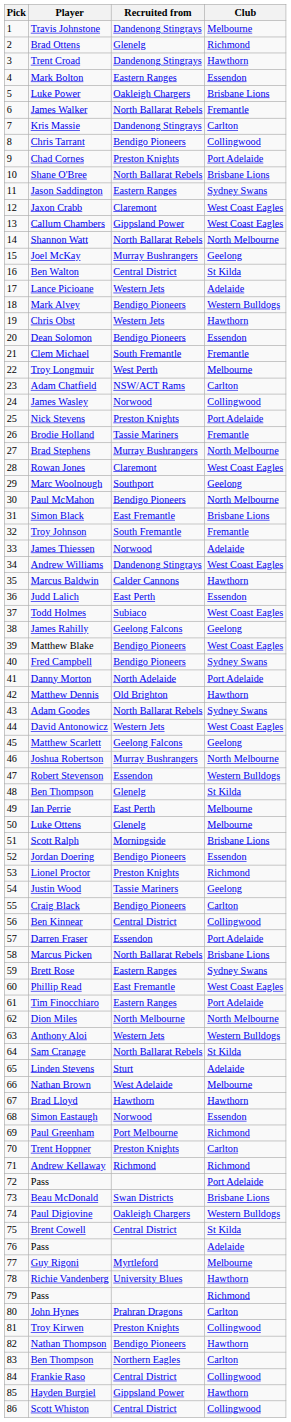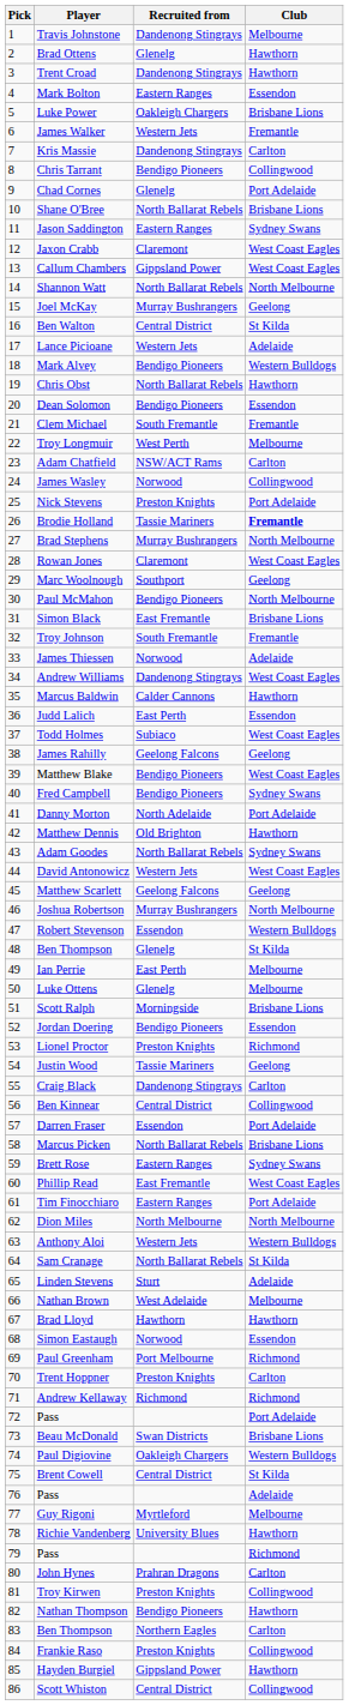Brad Ottens | Club: Richmond -> Hawthorn
James Walker | Recruited from: North Ballarat Rebels -> Western Jets
Chad Cornes | Recruited from: Preston Knights -> Glenelg
Chris Obst | Recruited from: Western Jets -> North Ballarat Rebels
Brodie Holland | Club: normal -> bold
Craig Black | Recruited from: Bendigo Pioneers -> Dandenong Stingrays
Frankie Raso | Recruited from: Central District -> Preston Knights
